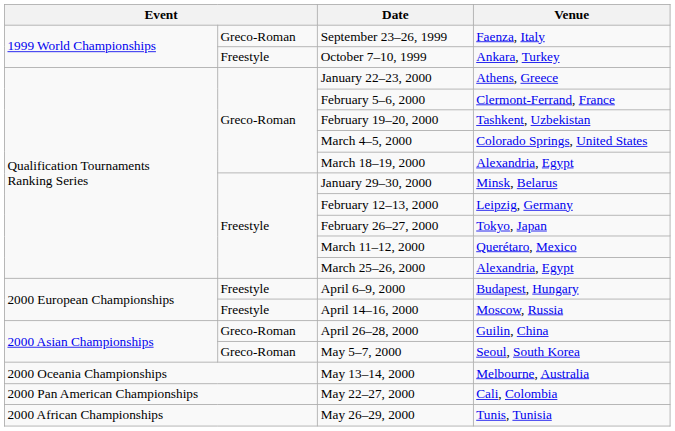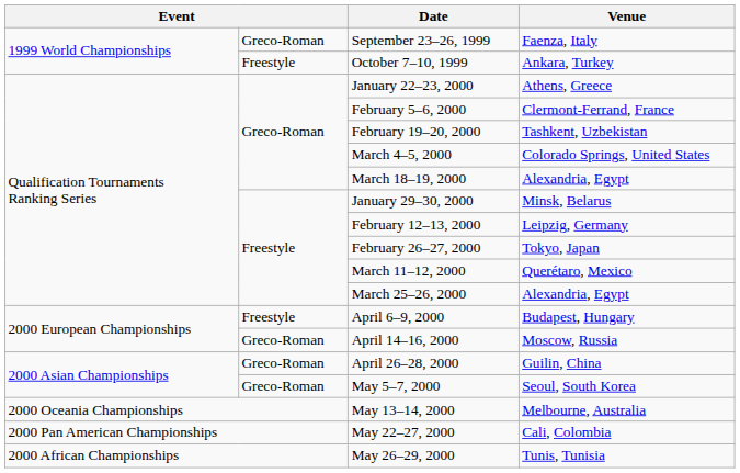April 14–16, 2000 | column 2: Freestyle -> Greco-Roman
